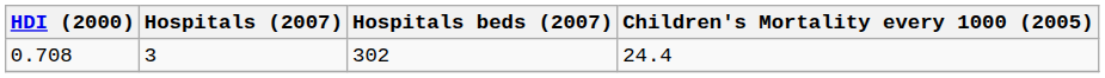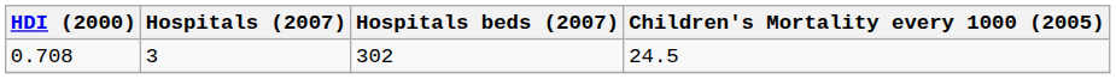0.708 | Children's Mortality every 1000 (2005): 24.4 -> 24.5
